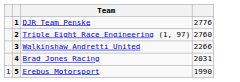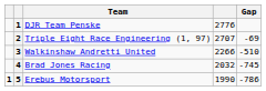+ column: Gap | -69 | -510 | -745 | -786
Triple Eight Race Engineering (1, 97) | column 4: 2760 -> 2707
Brad Jones Racing | column 4: 2031 -> 2032
Erebus Motorsport | column 1: normal -> bold
